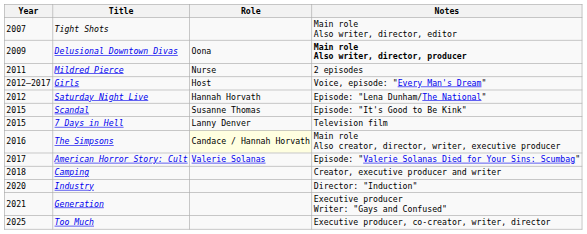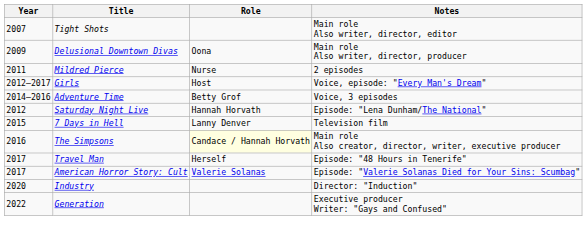Delusional Downtown Divas | Notes: bold -> normal
+ row: 2014–2016 | Adventure Time | Betty Grof | Voice, 3 episodes
- row: 2015 | Scandal | Susanne Thomas | Episode: "It's Good to Be Kink"
+ row: 2017 | Travel Man | Herself | Episode: "48 Hours in Tenerife"
- row: 2018 | Camping | Creator, executive producer and writer
Generation | Year: 2021 -> 2022
- row: 2025 | Too Much | Executive producer, co-creator, writer, director
